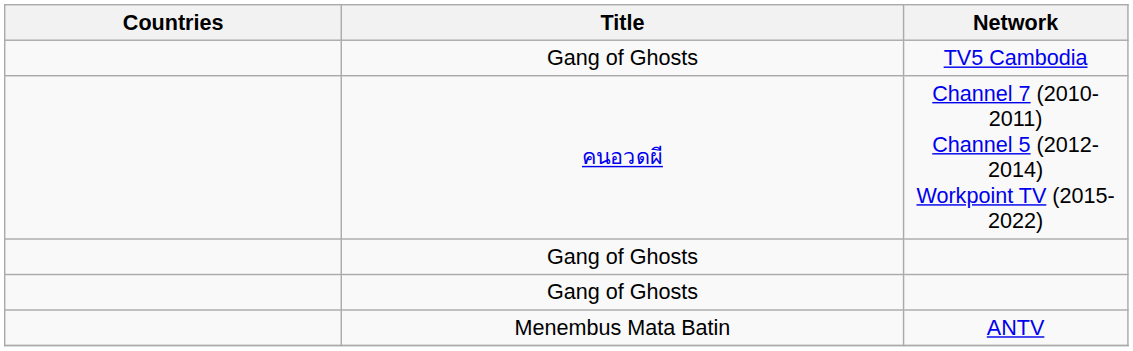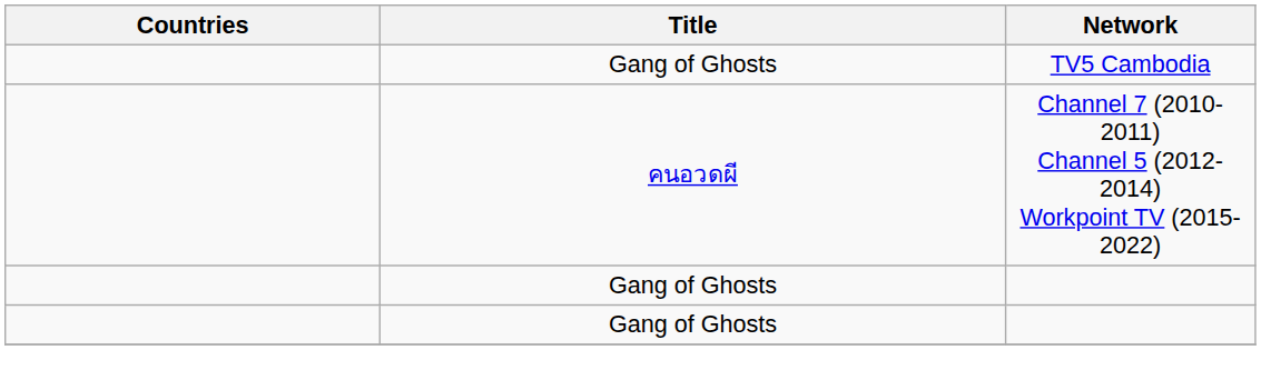- row: Menembus Mata Batin | ANTV
